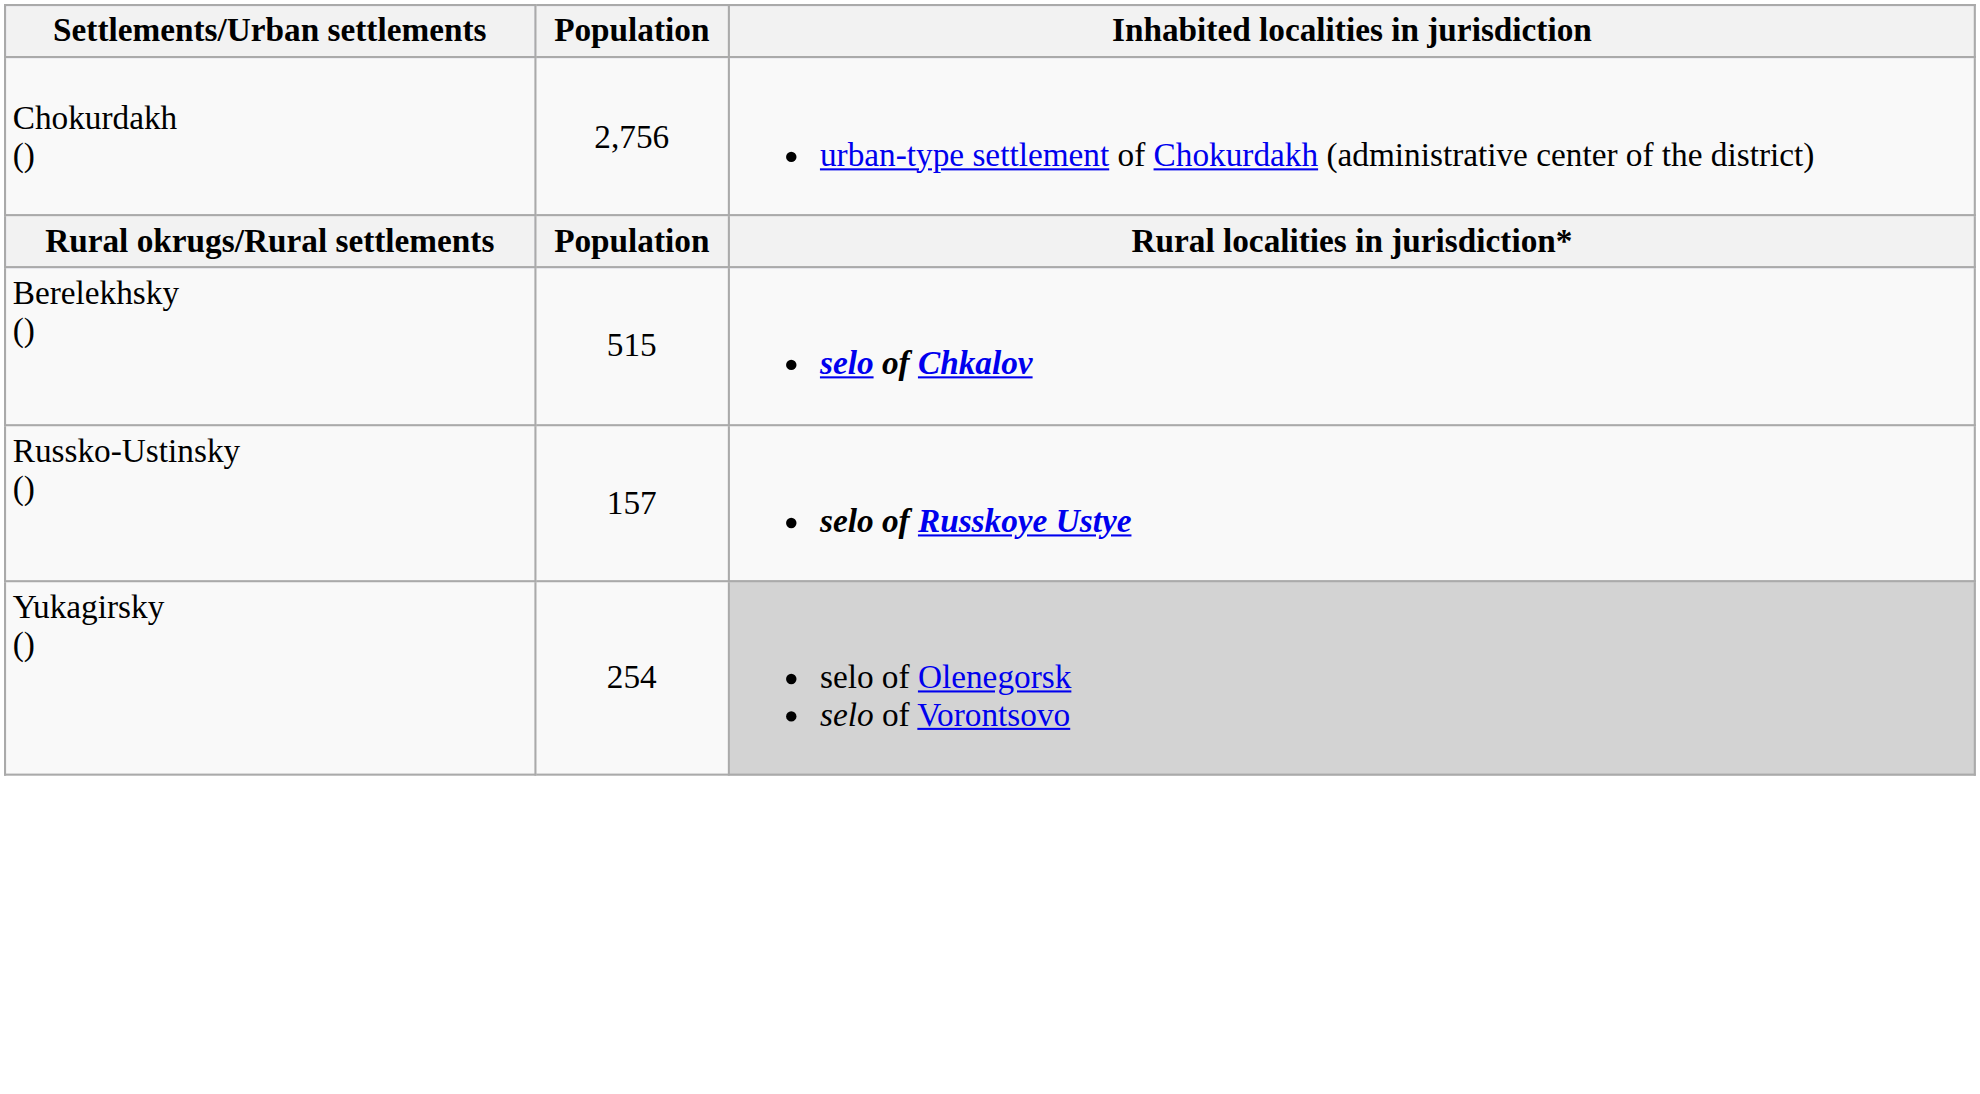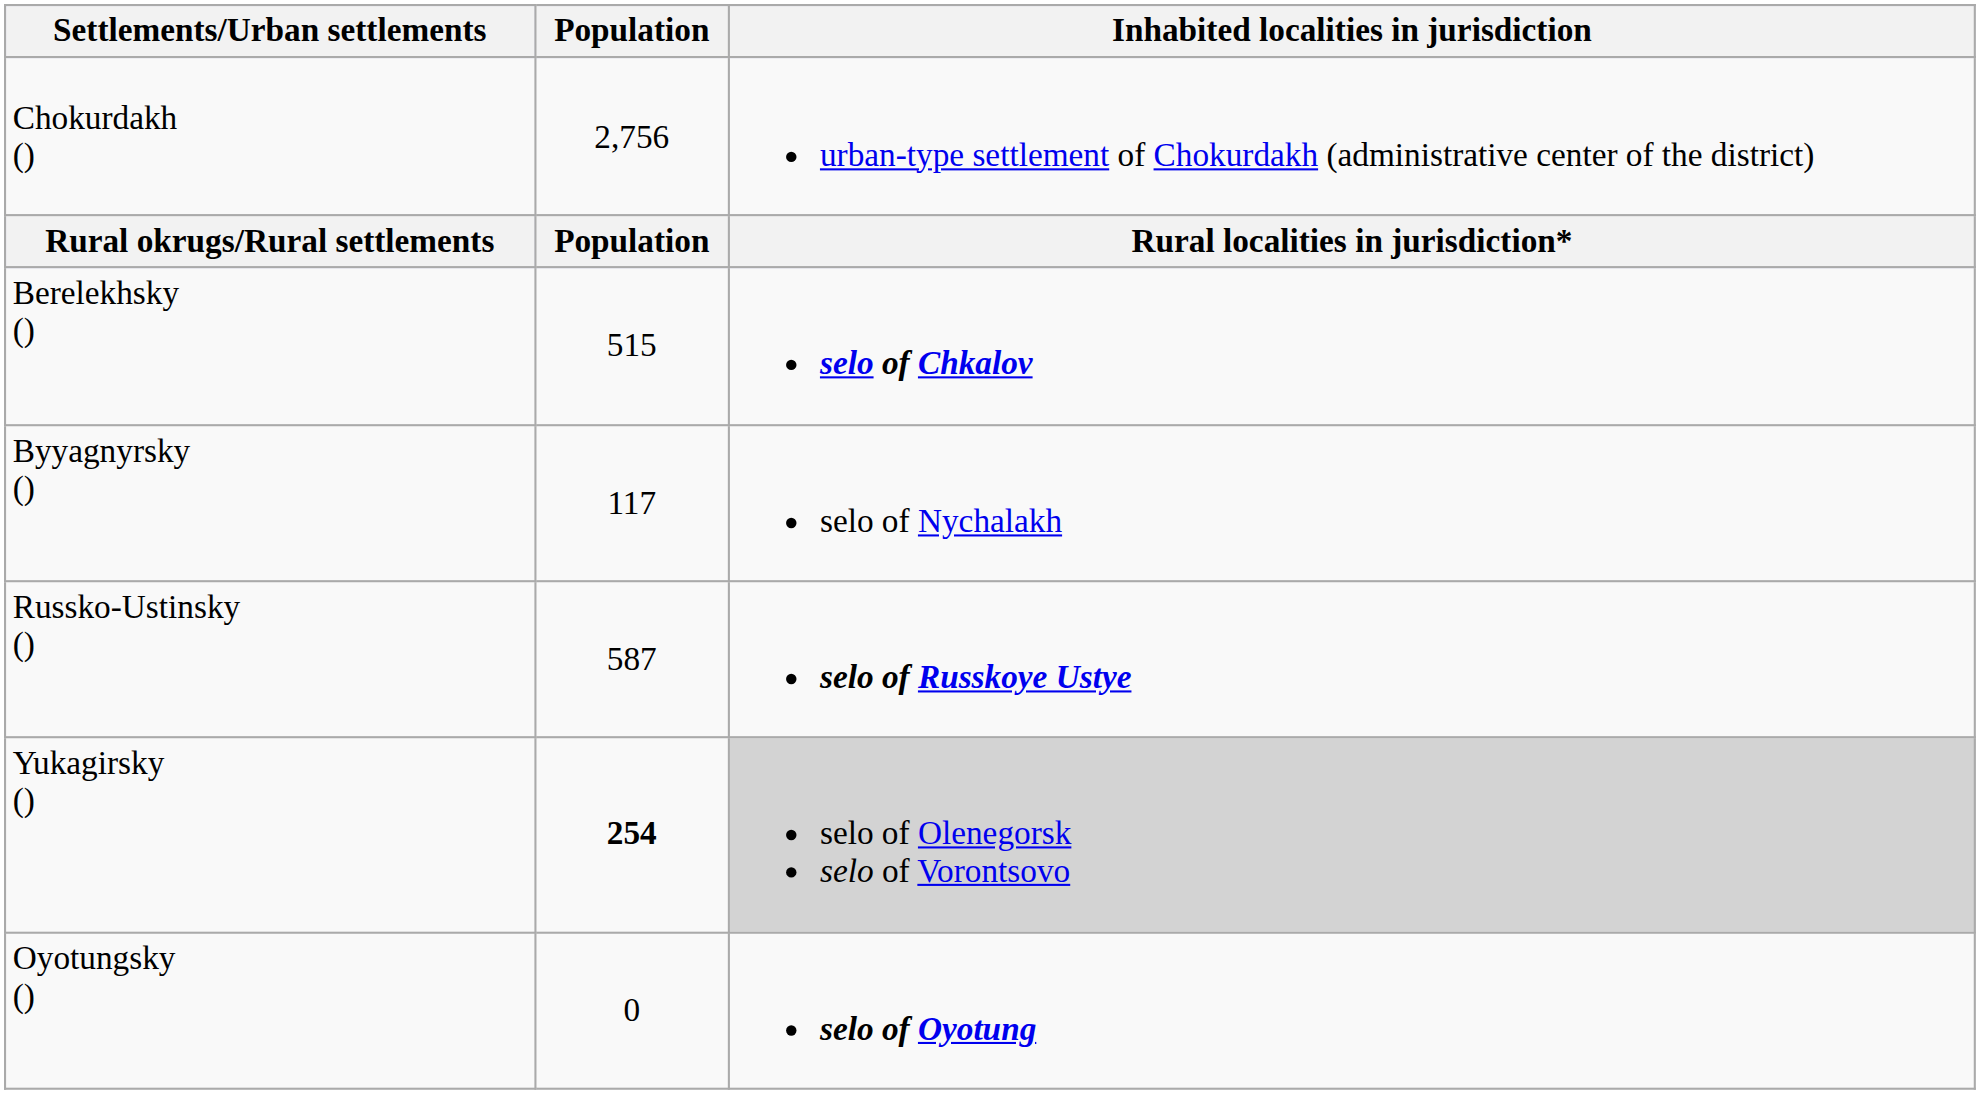+ row: Byyagnyrsky () | 117 | selo of Nychalakh
Russko-Ustinsky () | Population: 157 -> 587
Yukagirsky () | Population: normal -> bold
+ row: Oyotungsky () | 0 | selo of Oyotung
